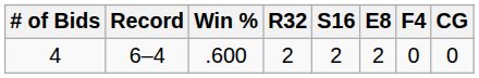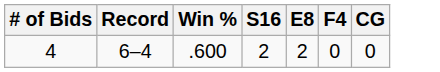- column: R32 | 2
